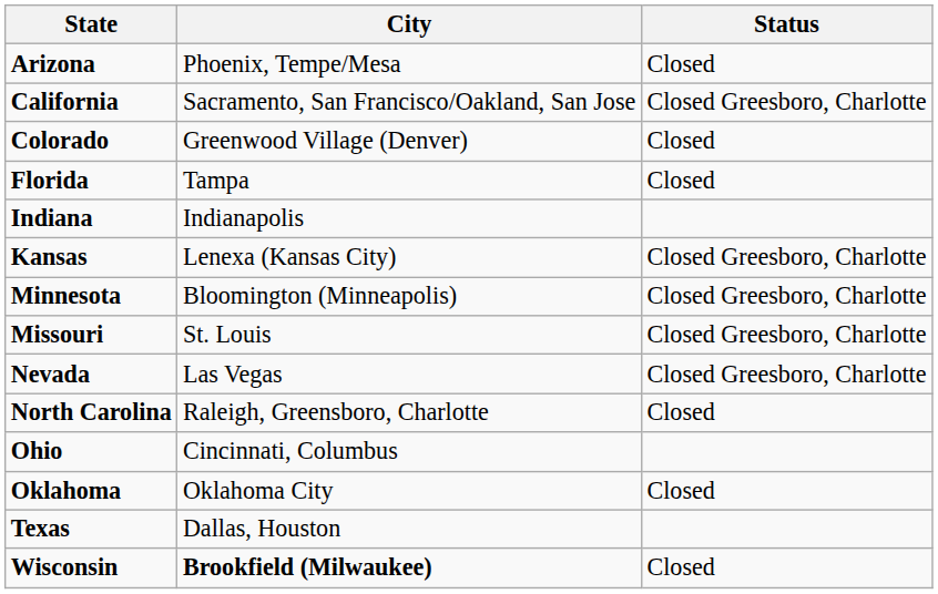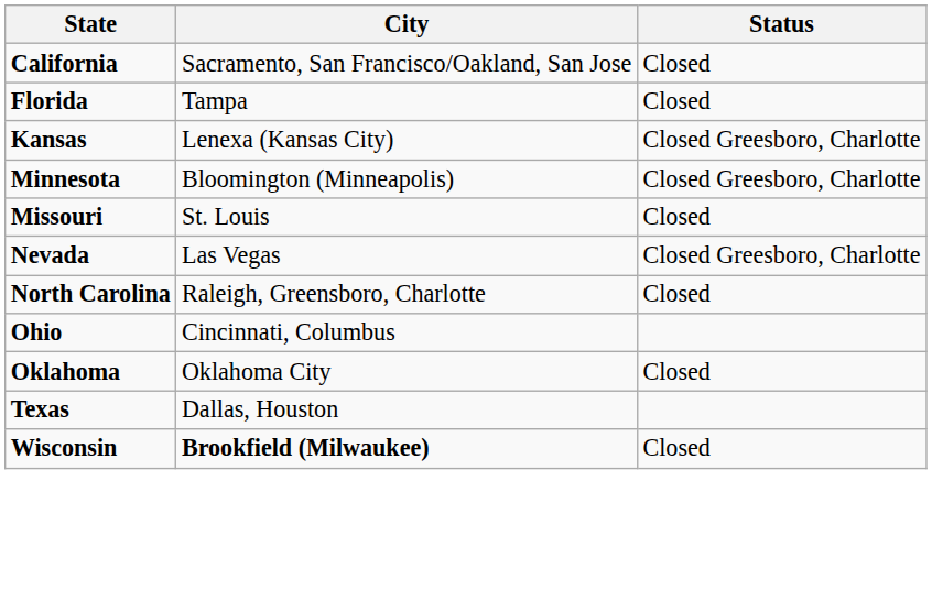- row: Arizona | Phoenix, Tempe/Mesa | Closed
California | Status: Closed Greesboro, Charlotte -> Closed
- row: Colorado | Greenwood Village (Denver) | Closed
- row: Indiana | Indianapolis
Missouri | Status: Closed Greesboro, Charlotte -> Closed
